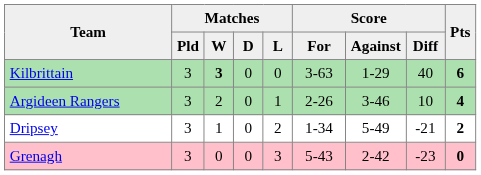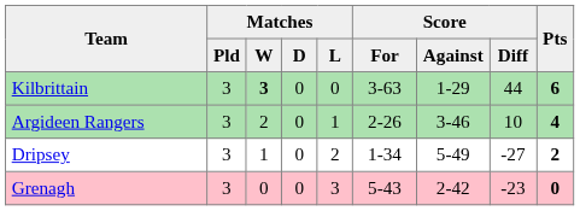Kilbrittain | Score / Diff: 40 -> 44
Dripsey | Score / Diff: -21 -> -27
